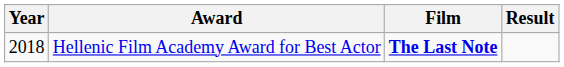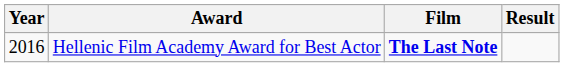Hellenic Film Academy Award for Best Actor | Year: 2018 -> 2016
